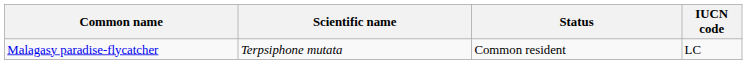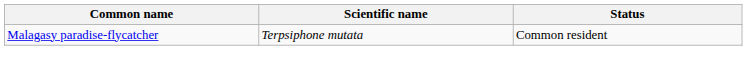- column: IUCN code | LC
